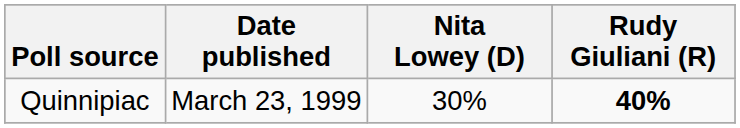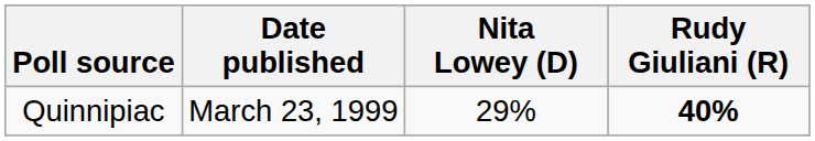Quinnipiac | Nita Lowey (D): 30% -> 29%
